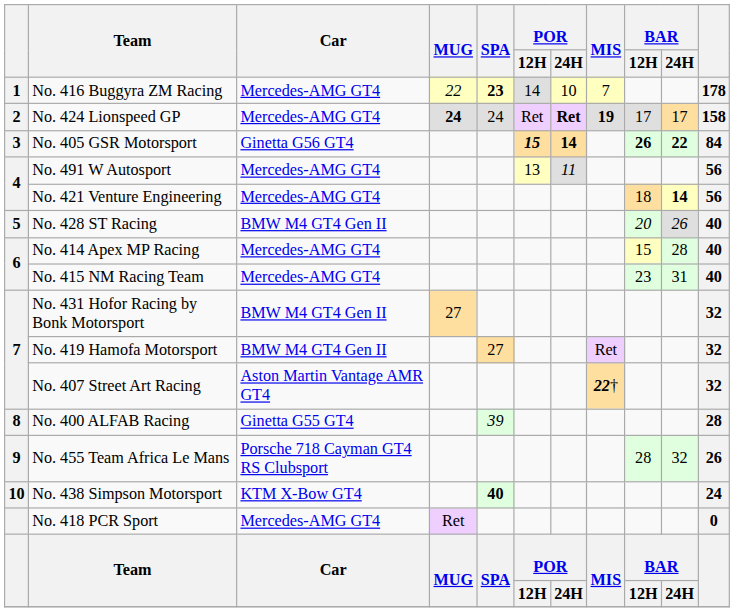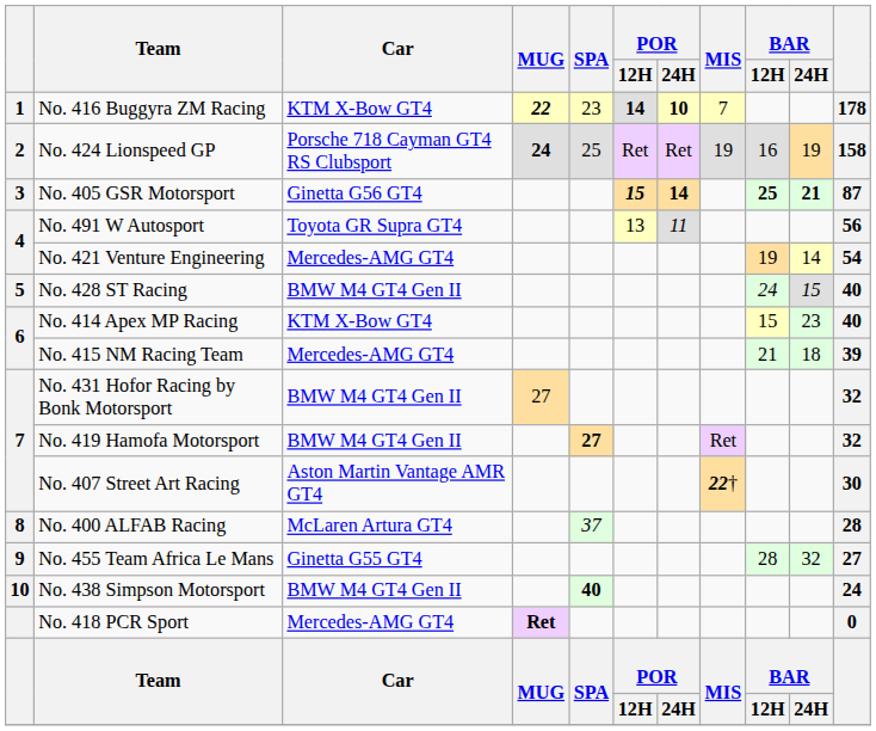No. 416 Buggyra ZM Racing | Car: Mercedes-AMG GT4 -> KTM X-Bow GT4
No. 416 Buggyra ZM Racing | MUG: normal -> bold
No. 416 Buggyra ZM Racing | SPA: bold -> normal
No. 416 Buggyra ZM Racing | POR / 12H: normal -> bold
No. 416 Buggyra ZM Racing | POR / 24H: normal -> bold
No. 424 Lionspeed GP | Car: Mercedes-AMG GT4 -> Porsche 718 Cayman GT4 RS Clubsport
No. 424 Lionspeed GP | SPA: 24 -> 25
No. 424 Lionspeed GP | POR / 24H: bold -> normal
No. 424 Lionspeed GP | MIS: bold -> normal
No. 424 Lionspeed GP | BAR / 12H: 17 -> 16
No. 424 Lionspeed GP | BAR / 24H: 17 -> 19
No. 405 GSR Motorsport | BAR / 12H: 26 -> 25
No. 405 GSR Motorsport | BAR / 24H: 22 -> 21
No. 405 GSR Motorsport | column 11: 84 -> 87
No. 491 W Autosport | Car: Mercedes-AMG GT4 -> Toyota GR Supra GT4
No. 421 Venture Engineering | BAR / 12H: 18 -> 19
No. 421 Venture Engineering | BAR / 24H: bold -> normal
No. 421 Venture Engineering | column 11: 56 -> 54
No. 428 ST Racing | BAR / 12H: 20 -> 24
No. 428 ST Racing | BAR / 24H: 26 -> 15
No. 414 Apex MP Racing | Car: Mercedes-AMG GT4 -> KTM X-Bow GT4
No. 414 Apex MP Racing | BAR / 24H: 28 -> 23
No. 415 NM Racing Team | BAR / 12H: 23 -> 21
No. 415 NM Racing Team | BAR / 24H: 31 -> 18
No. 415 NM Racing Team | column 11: 40 -> 39
No. 419 Hamofa Motorsport | SPA: normal -> bold
No. 407 Street Art Racing | column 11: 32 -> 30
No. 400 ALFAB Racing | Car: Ginetta G55 GT4 -> McLaren Artura GT4
No. 400 ALFAB Racing | SPA: 39 -> 37
No. 455 Team Africa Le Mans | Car: Porsche 718 Cayman GT4 RS Clubsport -> Ginetta G55 GT4
No. 455 Team Africa Le Mans | column 11: 26 -> 27
No. 438 Simpson Motorsport | Car: KTM X-Bow GT4 -> BMW M4 GT4 Gen II
No. 418 PCR Sport | MUG: normal -> bold
